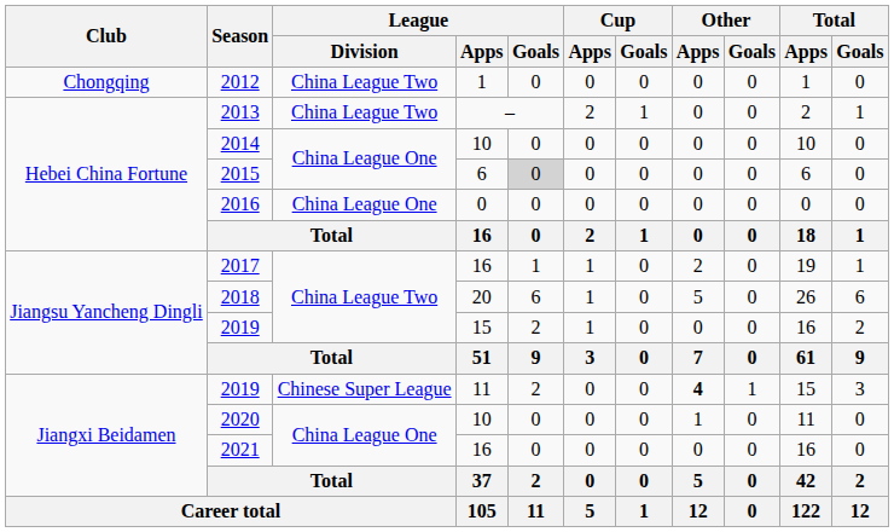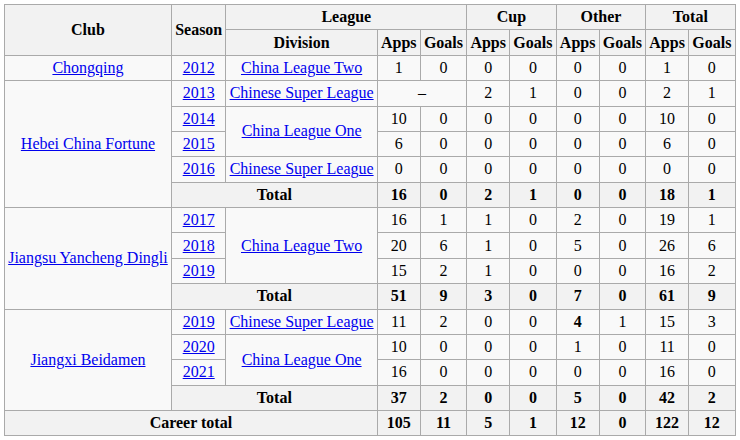2013 | League / Division: China League Two -> Chinese Super League
2015 | League / Goals: lightgrey background -> no background
2016 | League / Division: China League One -> Chinese Super League
